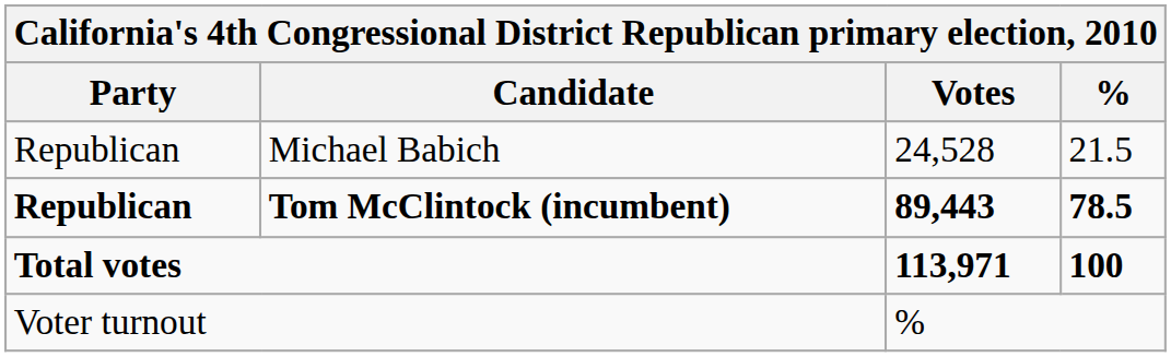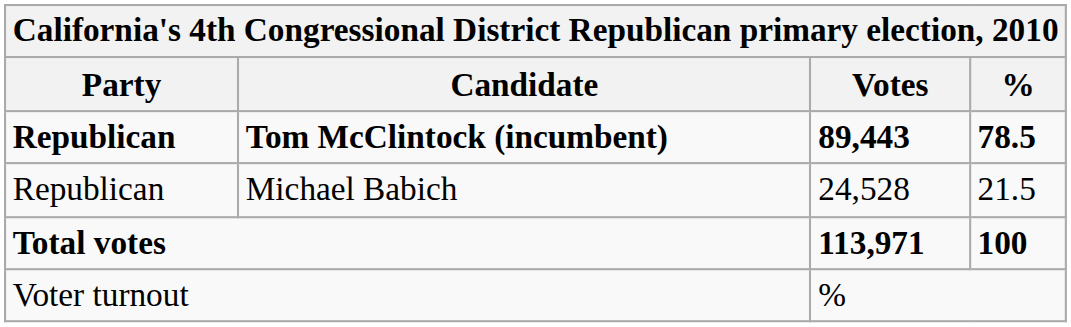rows swapped: Tom McClintock (incumbent) <-> Michael Babich
